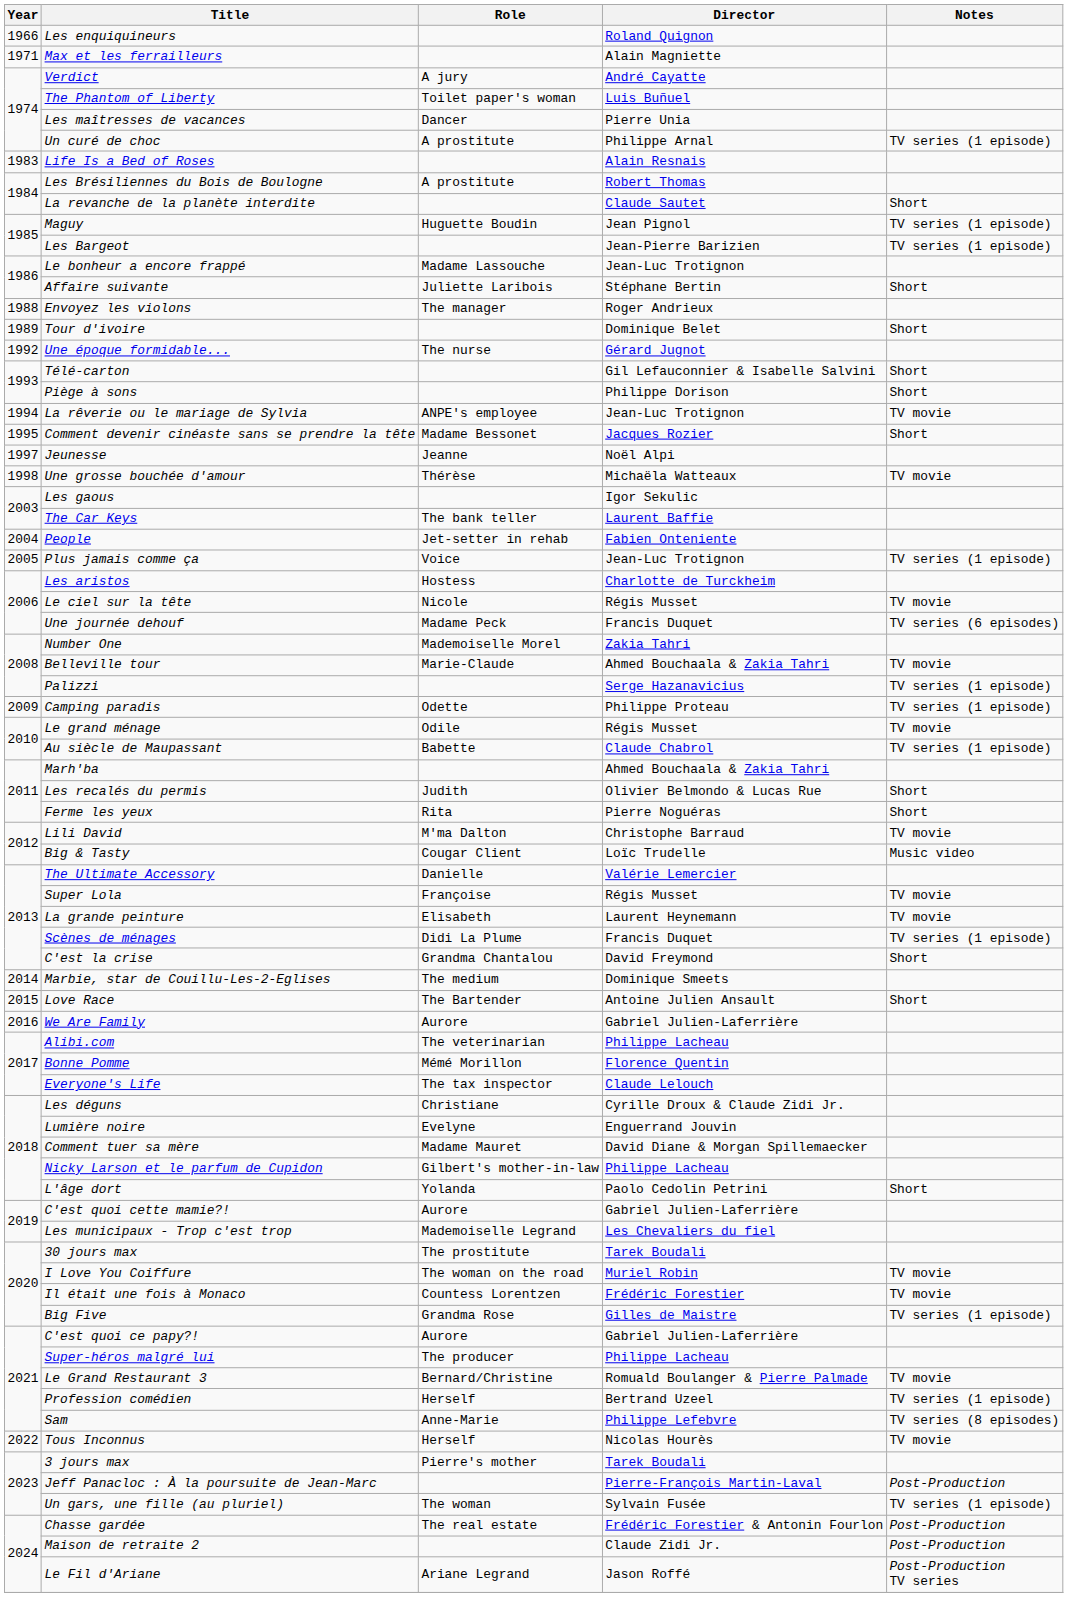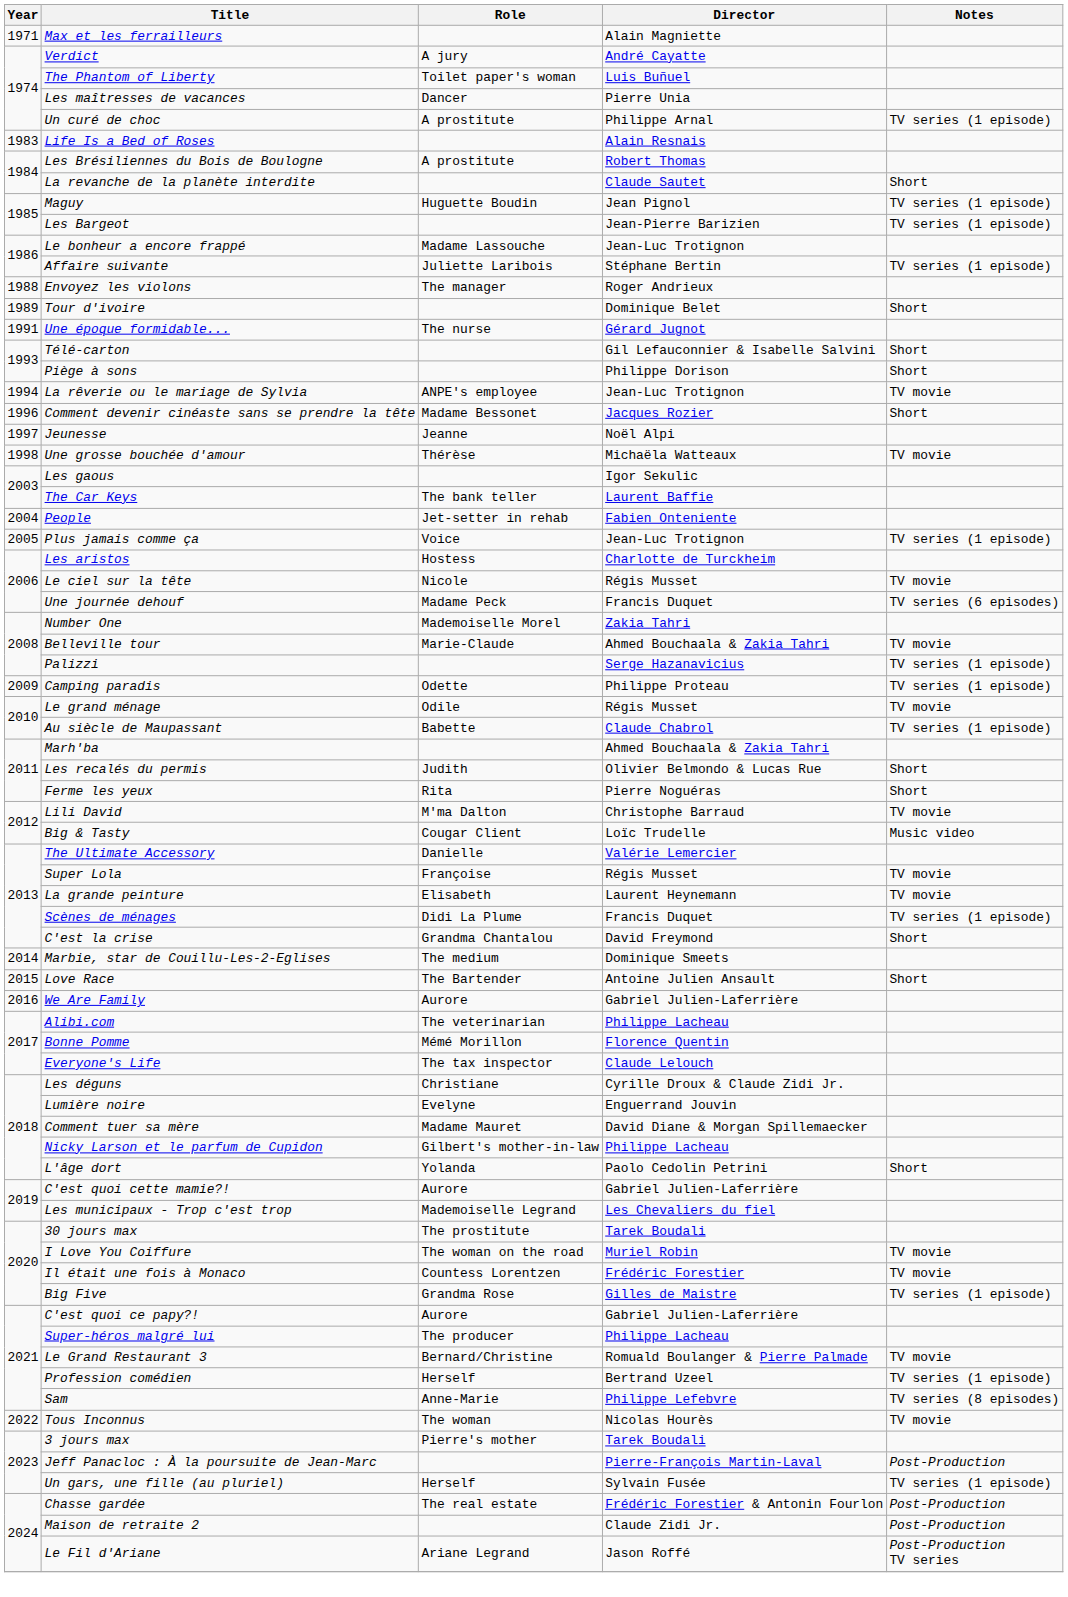- row: 1966 | Les enquiquineurs | Roland Quignon
Affaire suivante | Notes: Short -> TV series (1 episode)
Une époque formidable... | Year: 1992 -> 1991
Comment devenir cinéaste sans se prendre la tête | Year: 1995 -> 1996
Tous Inconnus | Role: Herself -> The woman
Un gars, une fille (au pluriel) | Role: The woman -> Herself
